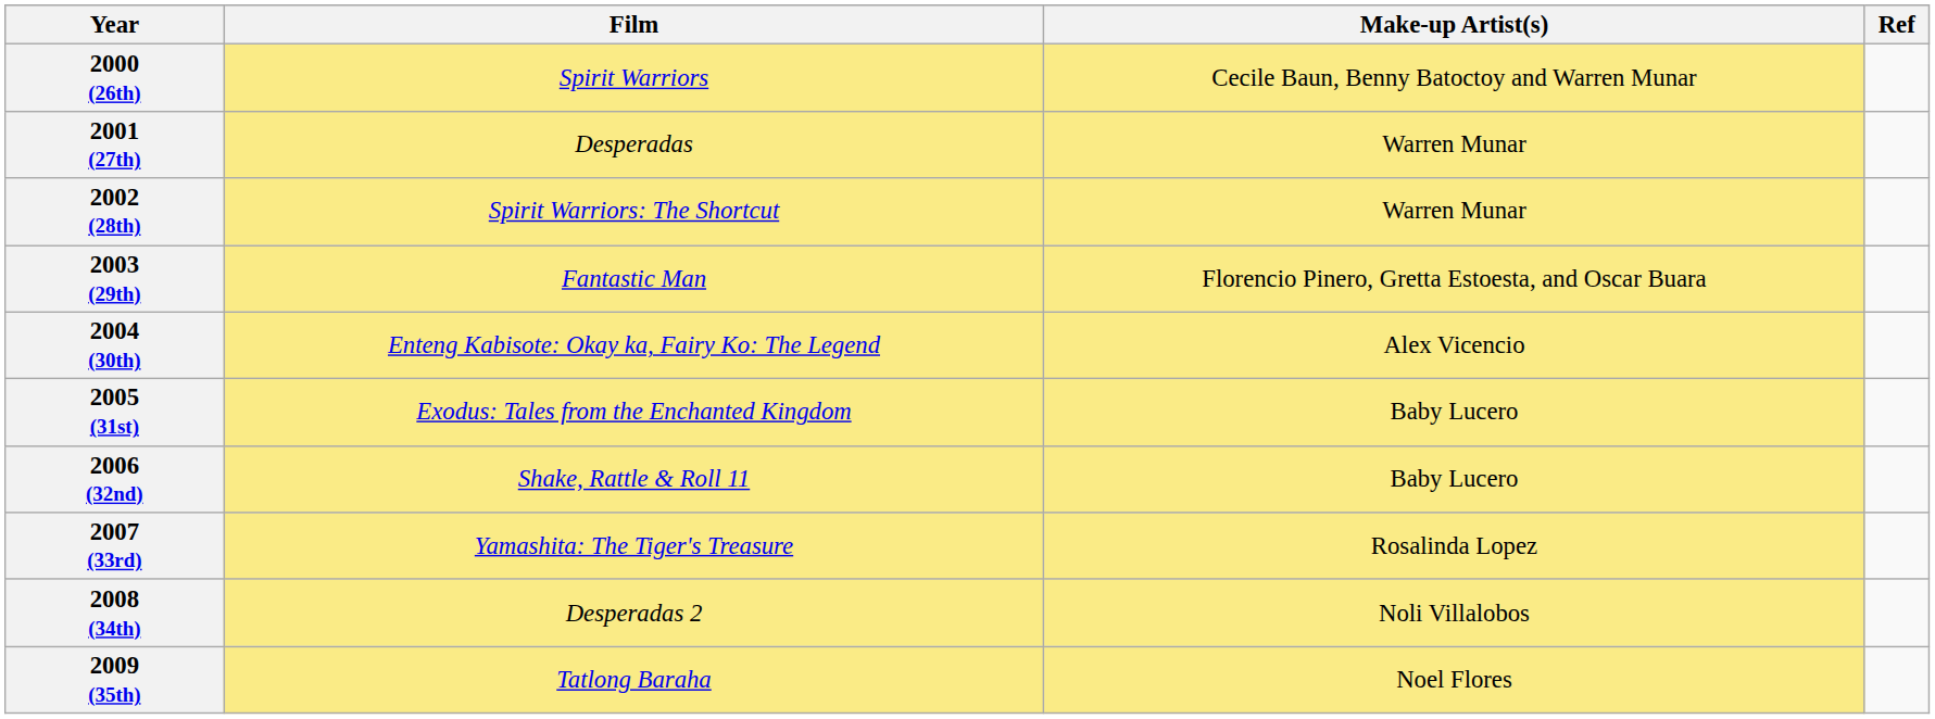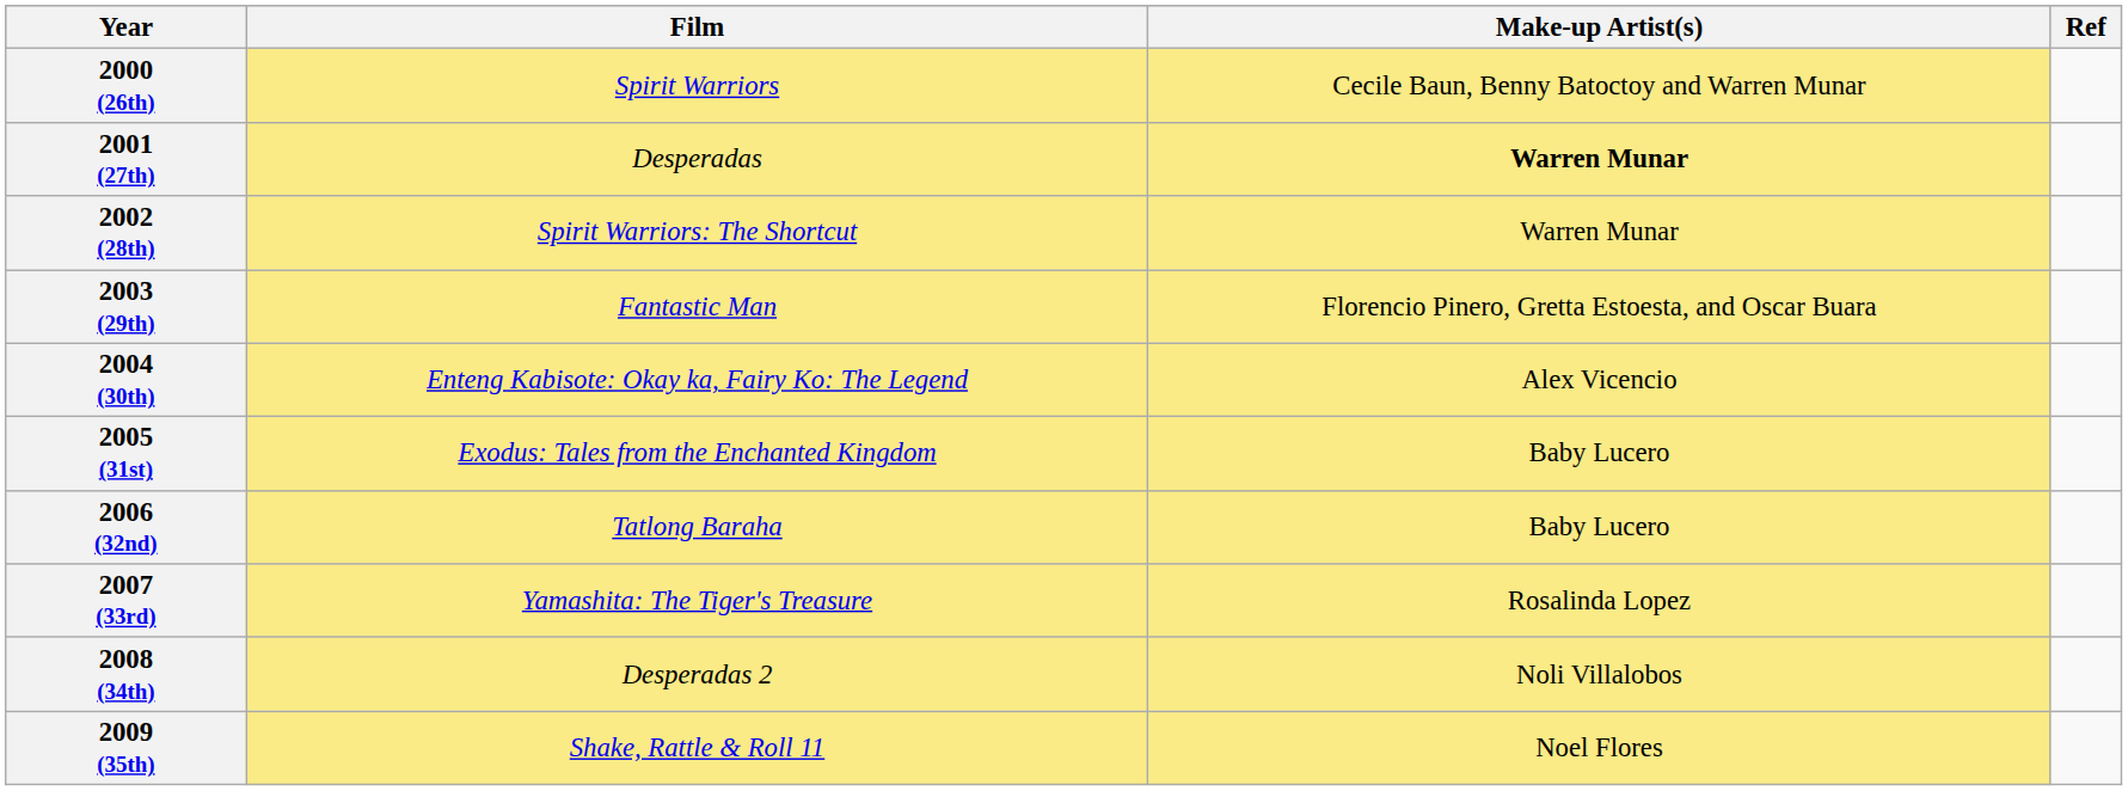2001 (27th) | Make-up Artist(s): normal -> bold
2006 (32nd) | Film: Shake, Rattle & Roll 11 -> Tatlong Baraha
2009 (35th) | Film: Tatlong Baraha -> Shake, Rattle & Roll 11
